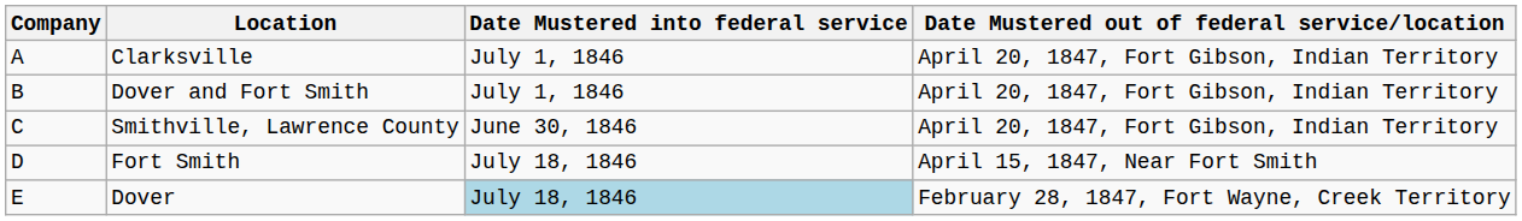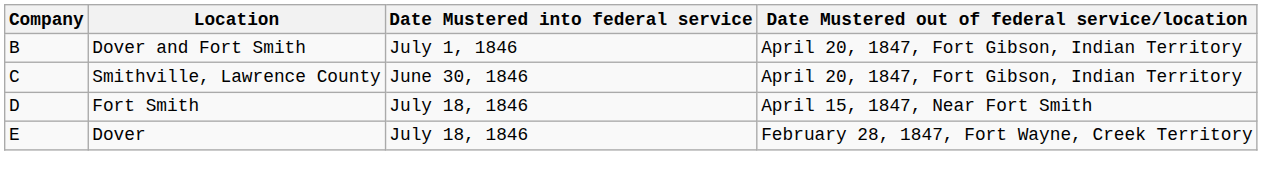- row: A | Clarksville | July 1, 1846 | April 20, 1847, Fort Gibson, Indian Territory
Dover | Date Mustered into federal service: lightblue background -> no background
